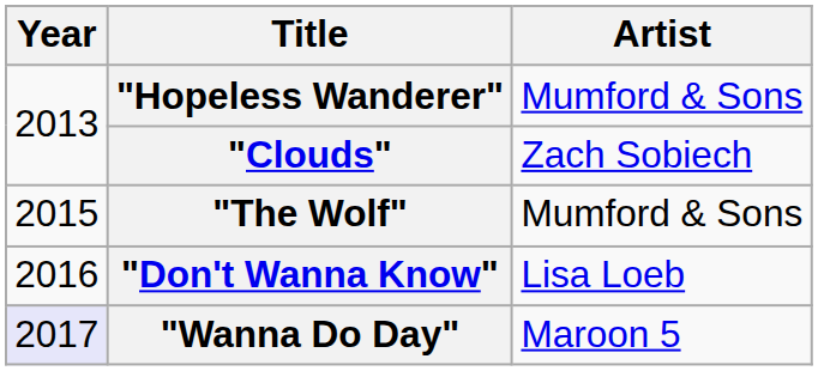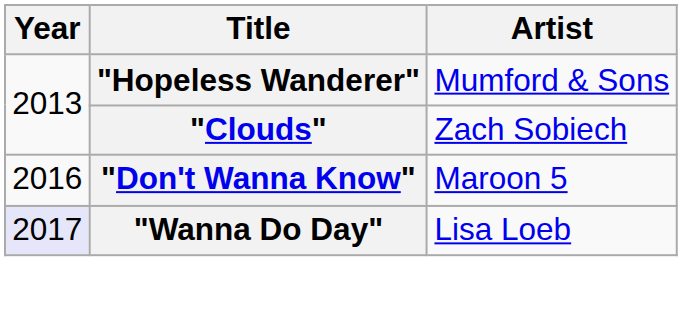- row: 2015 | "The Wolf" | Mumford & Sons
"Don't Wanna Know" | Artist: Lisa Loeb -> Maroon 5
"Wanna Do Day" | Artist: Maroon 5 -> Lisa Loeb
